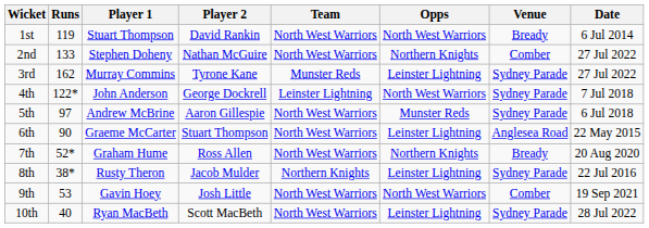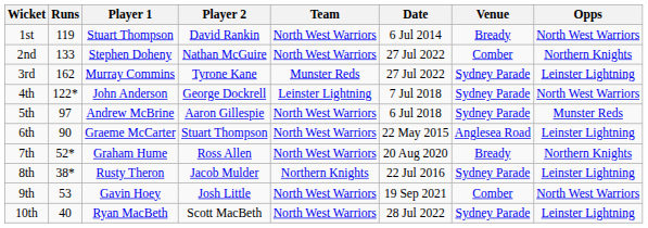columns swapped: Opps <-> Date
